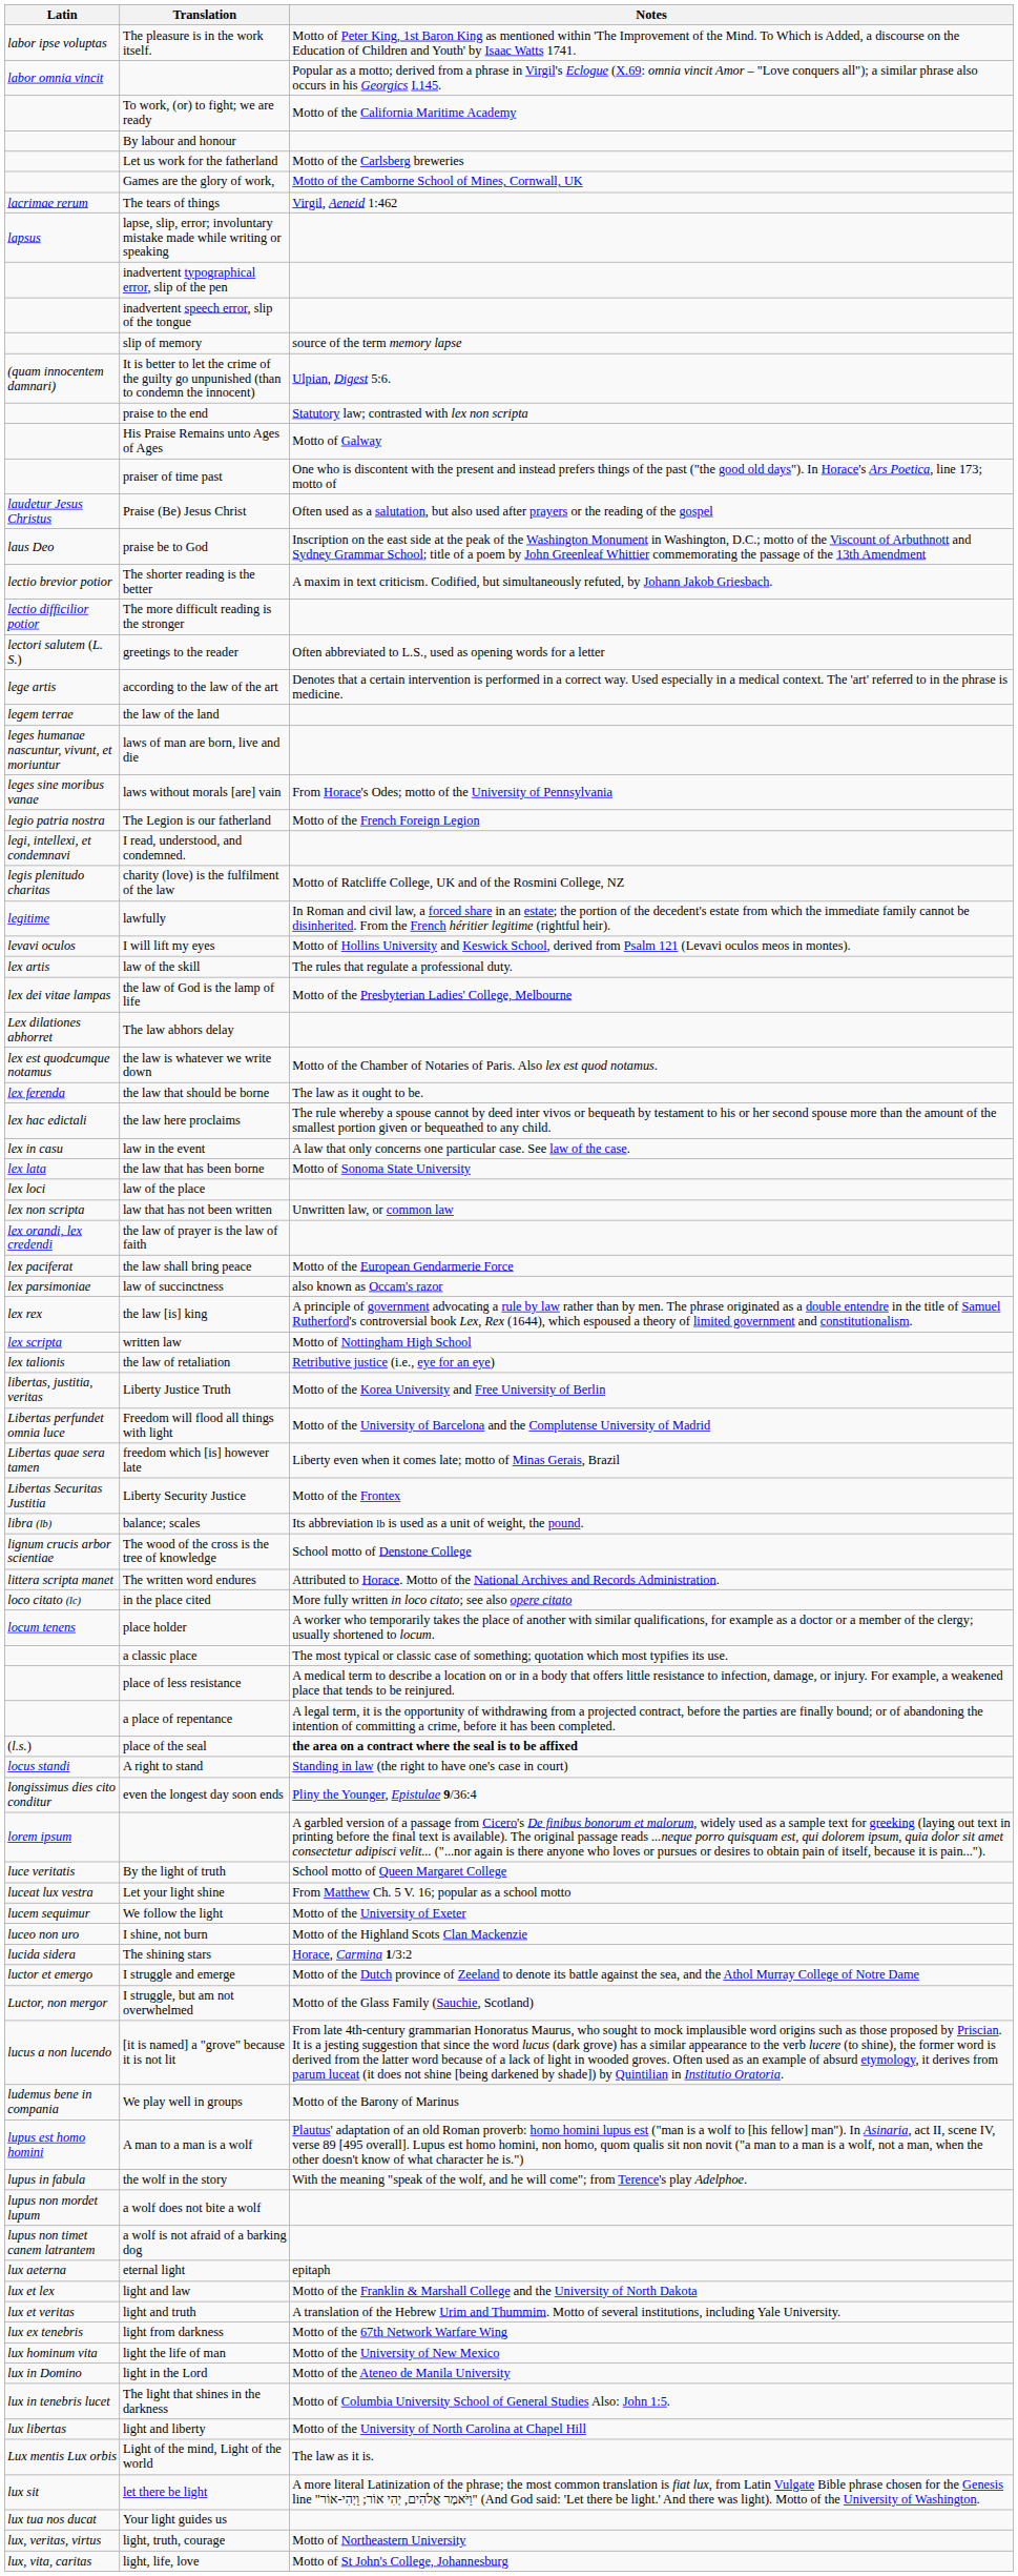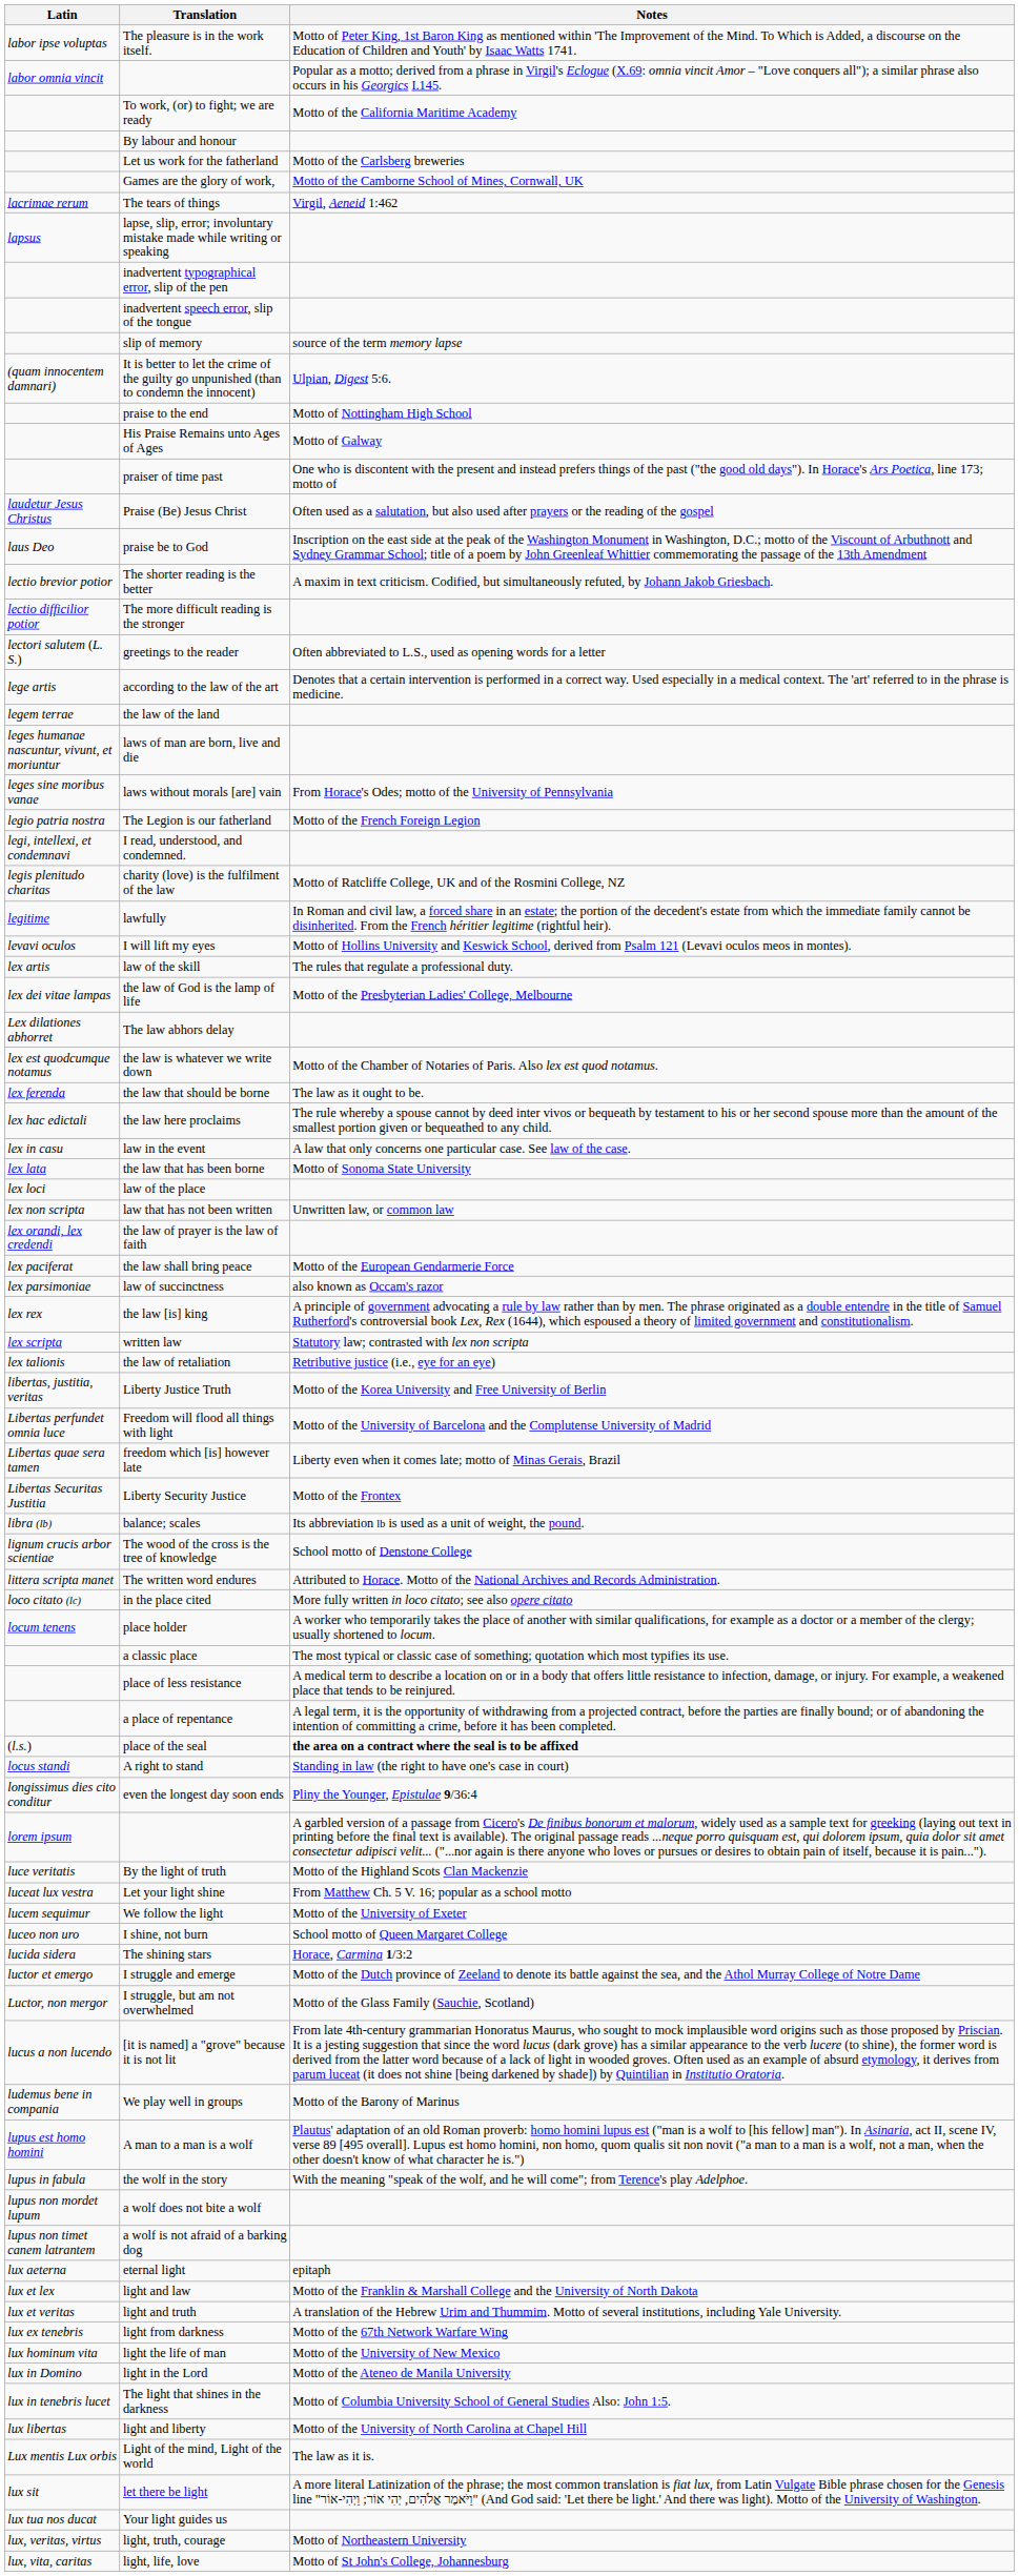praise to the end | Notes: Statutory law; contrasted with lex non scripta -> Motto of Nottingham High School
written law | Notes: Motto of Nottingham High School -> Statutory law; contrasted with lex non scripta
By the light of truth | Notes: School motto of Queen Margaret College -> Motto of the Highland Scots Clan Mackenzie
I shine, not burn | Notes: Motto of the Highland Scots Clan Mackenzie -> School motto of Queen Margaret College
